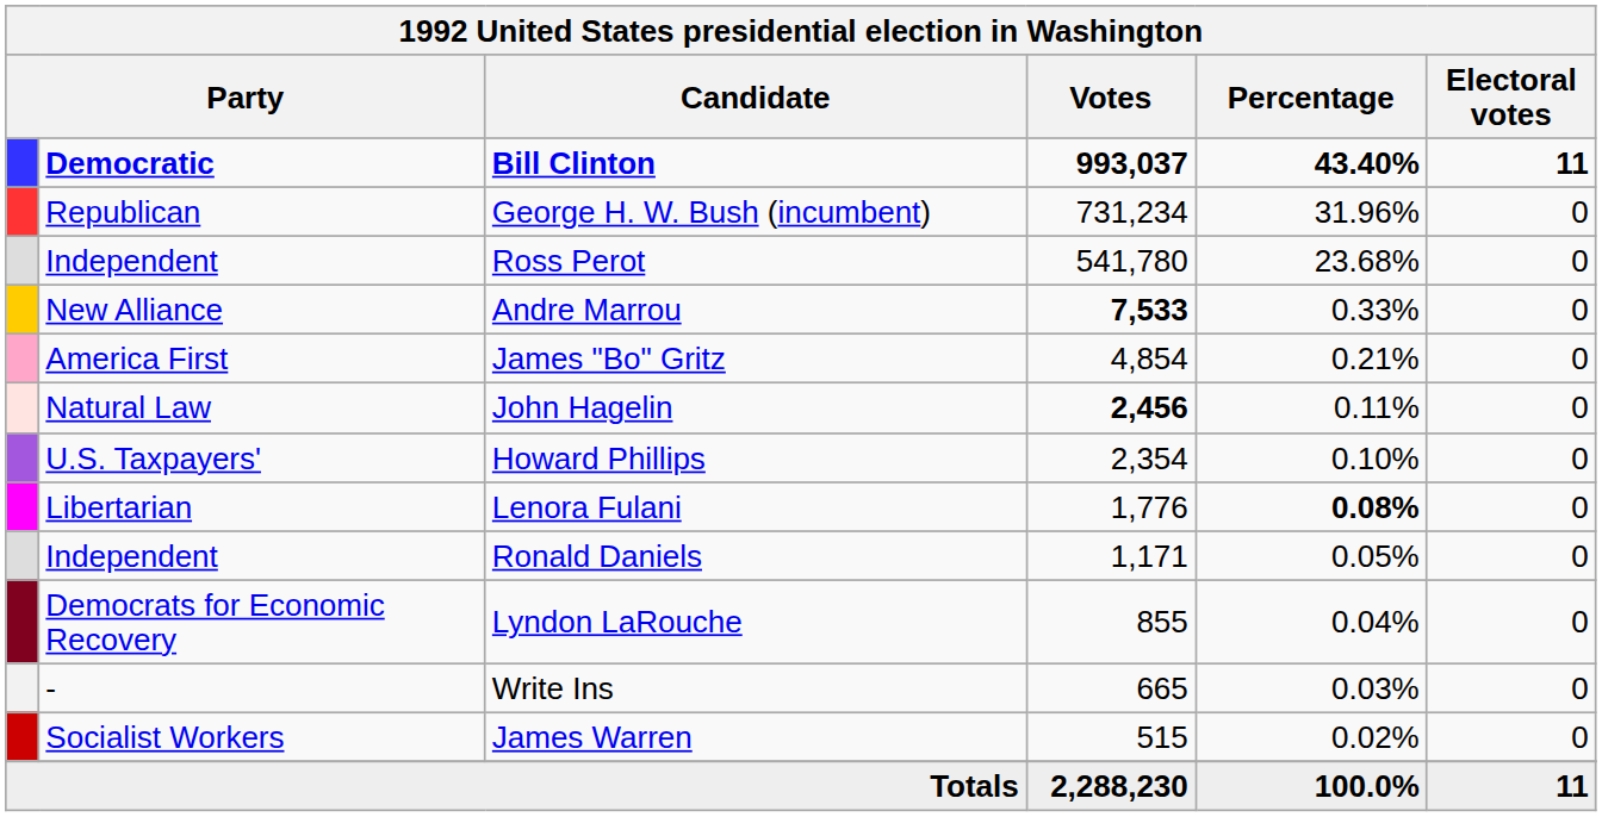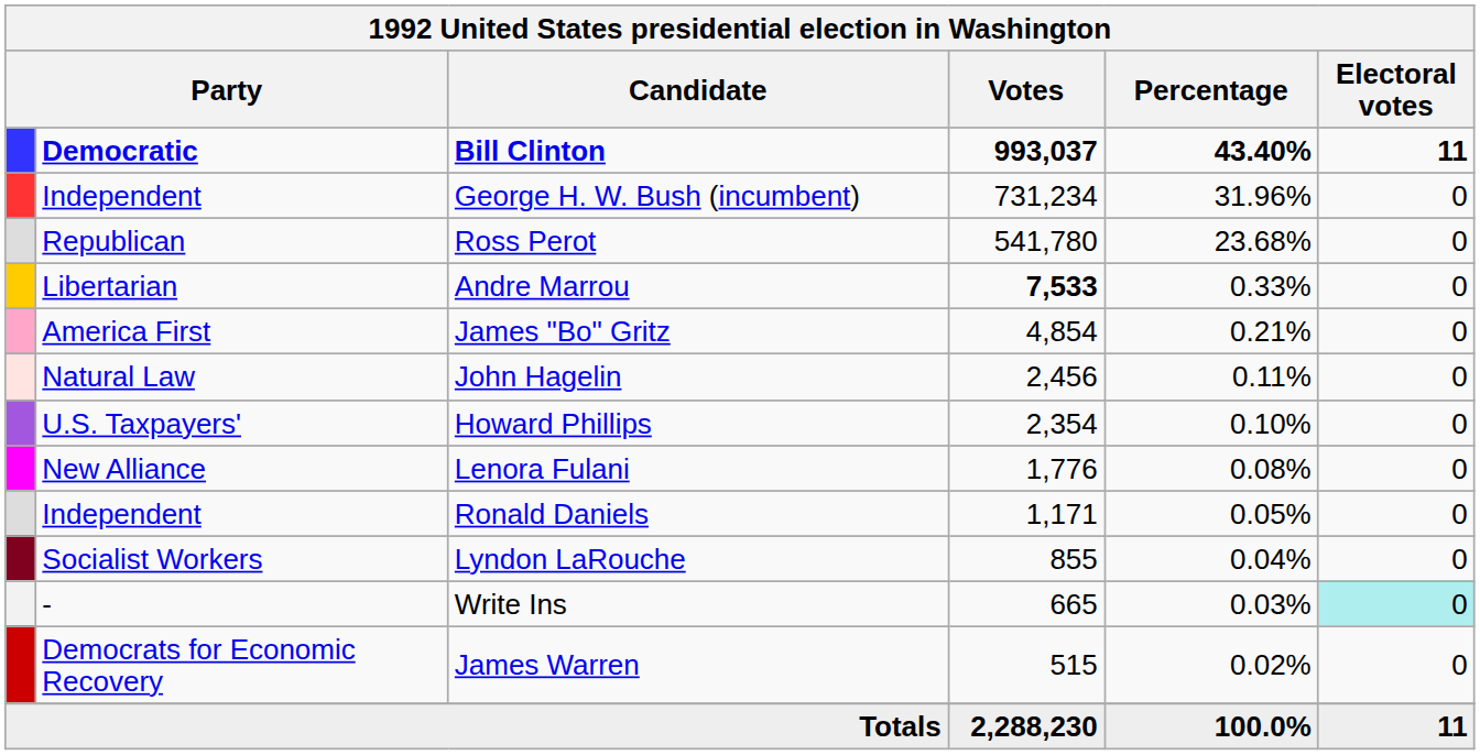George H. W. Bush (incumbent) | column 2: Republican -> Independent
Ross Perot | column 2: Independent -> Republican
Andre Marrou | column 2: New Alliance -> Libertarian
John Hagelin | Votes: bold -> normal
Lenora Fulani | column 2: Libertarian -> New Alliance
Lenora Fulani | Percentage: bold -> normal
Lyndon LaRouche | column 2: Democrats for Economic Recovery -> Socialist Workers
Write Ins | Electoral votes: no background -> paleturquoise background
James Warren | column 2: Socialist Workers -> Democrats for Economic Recovery
